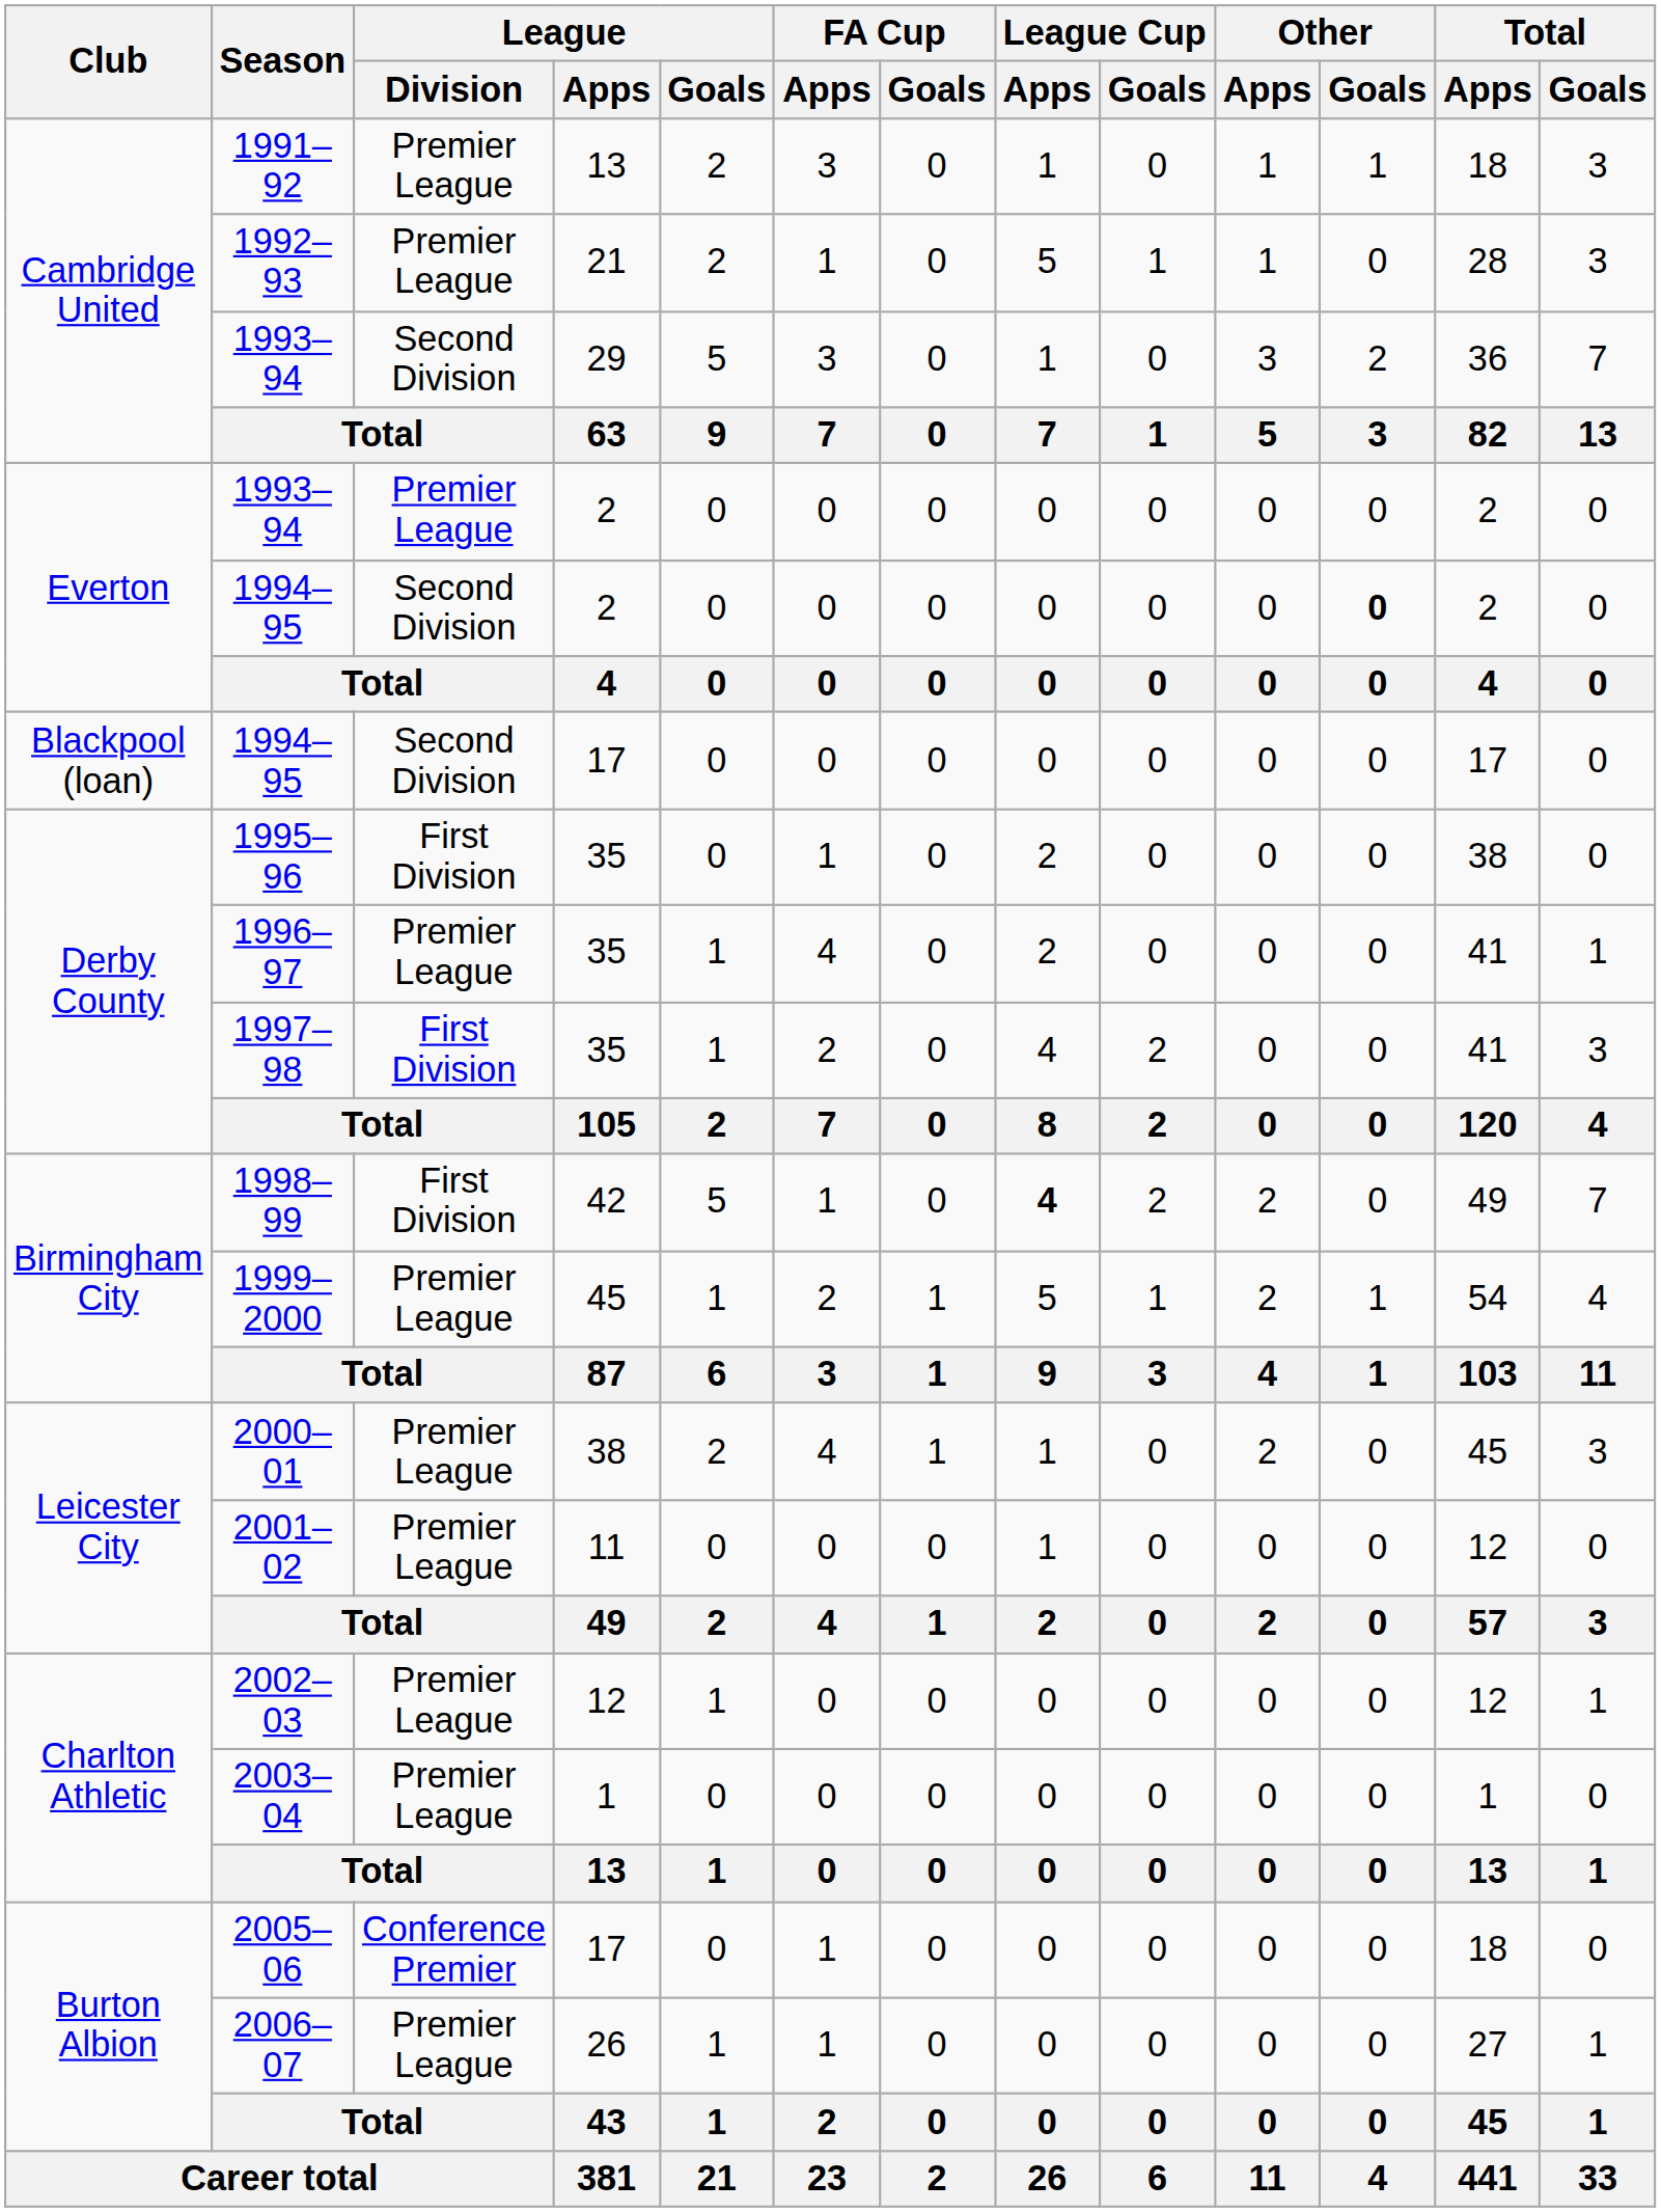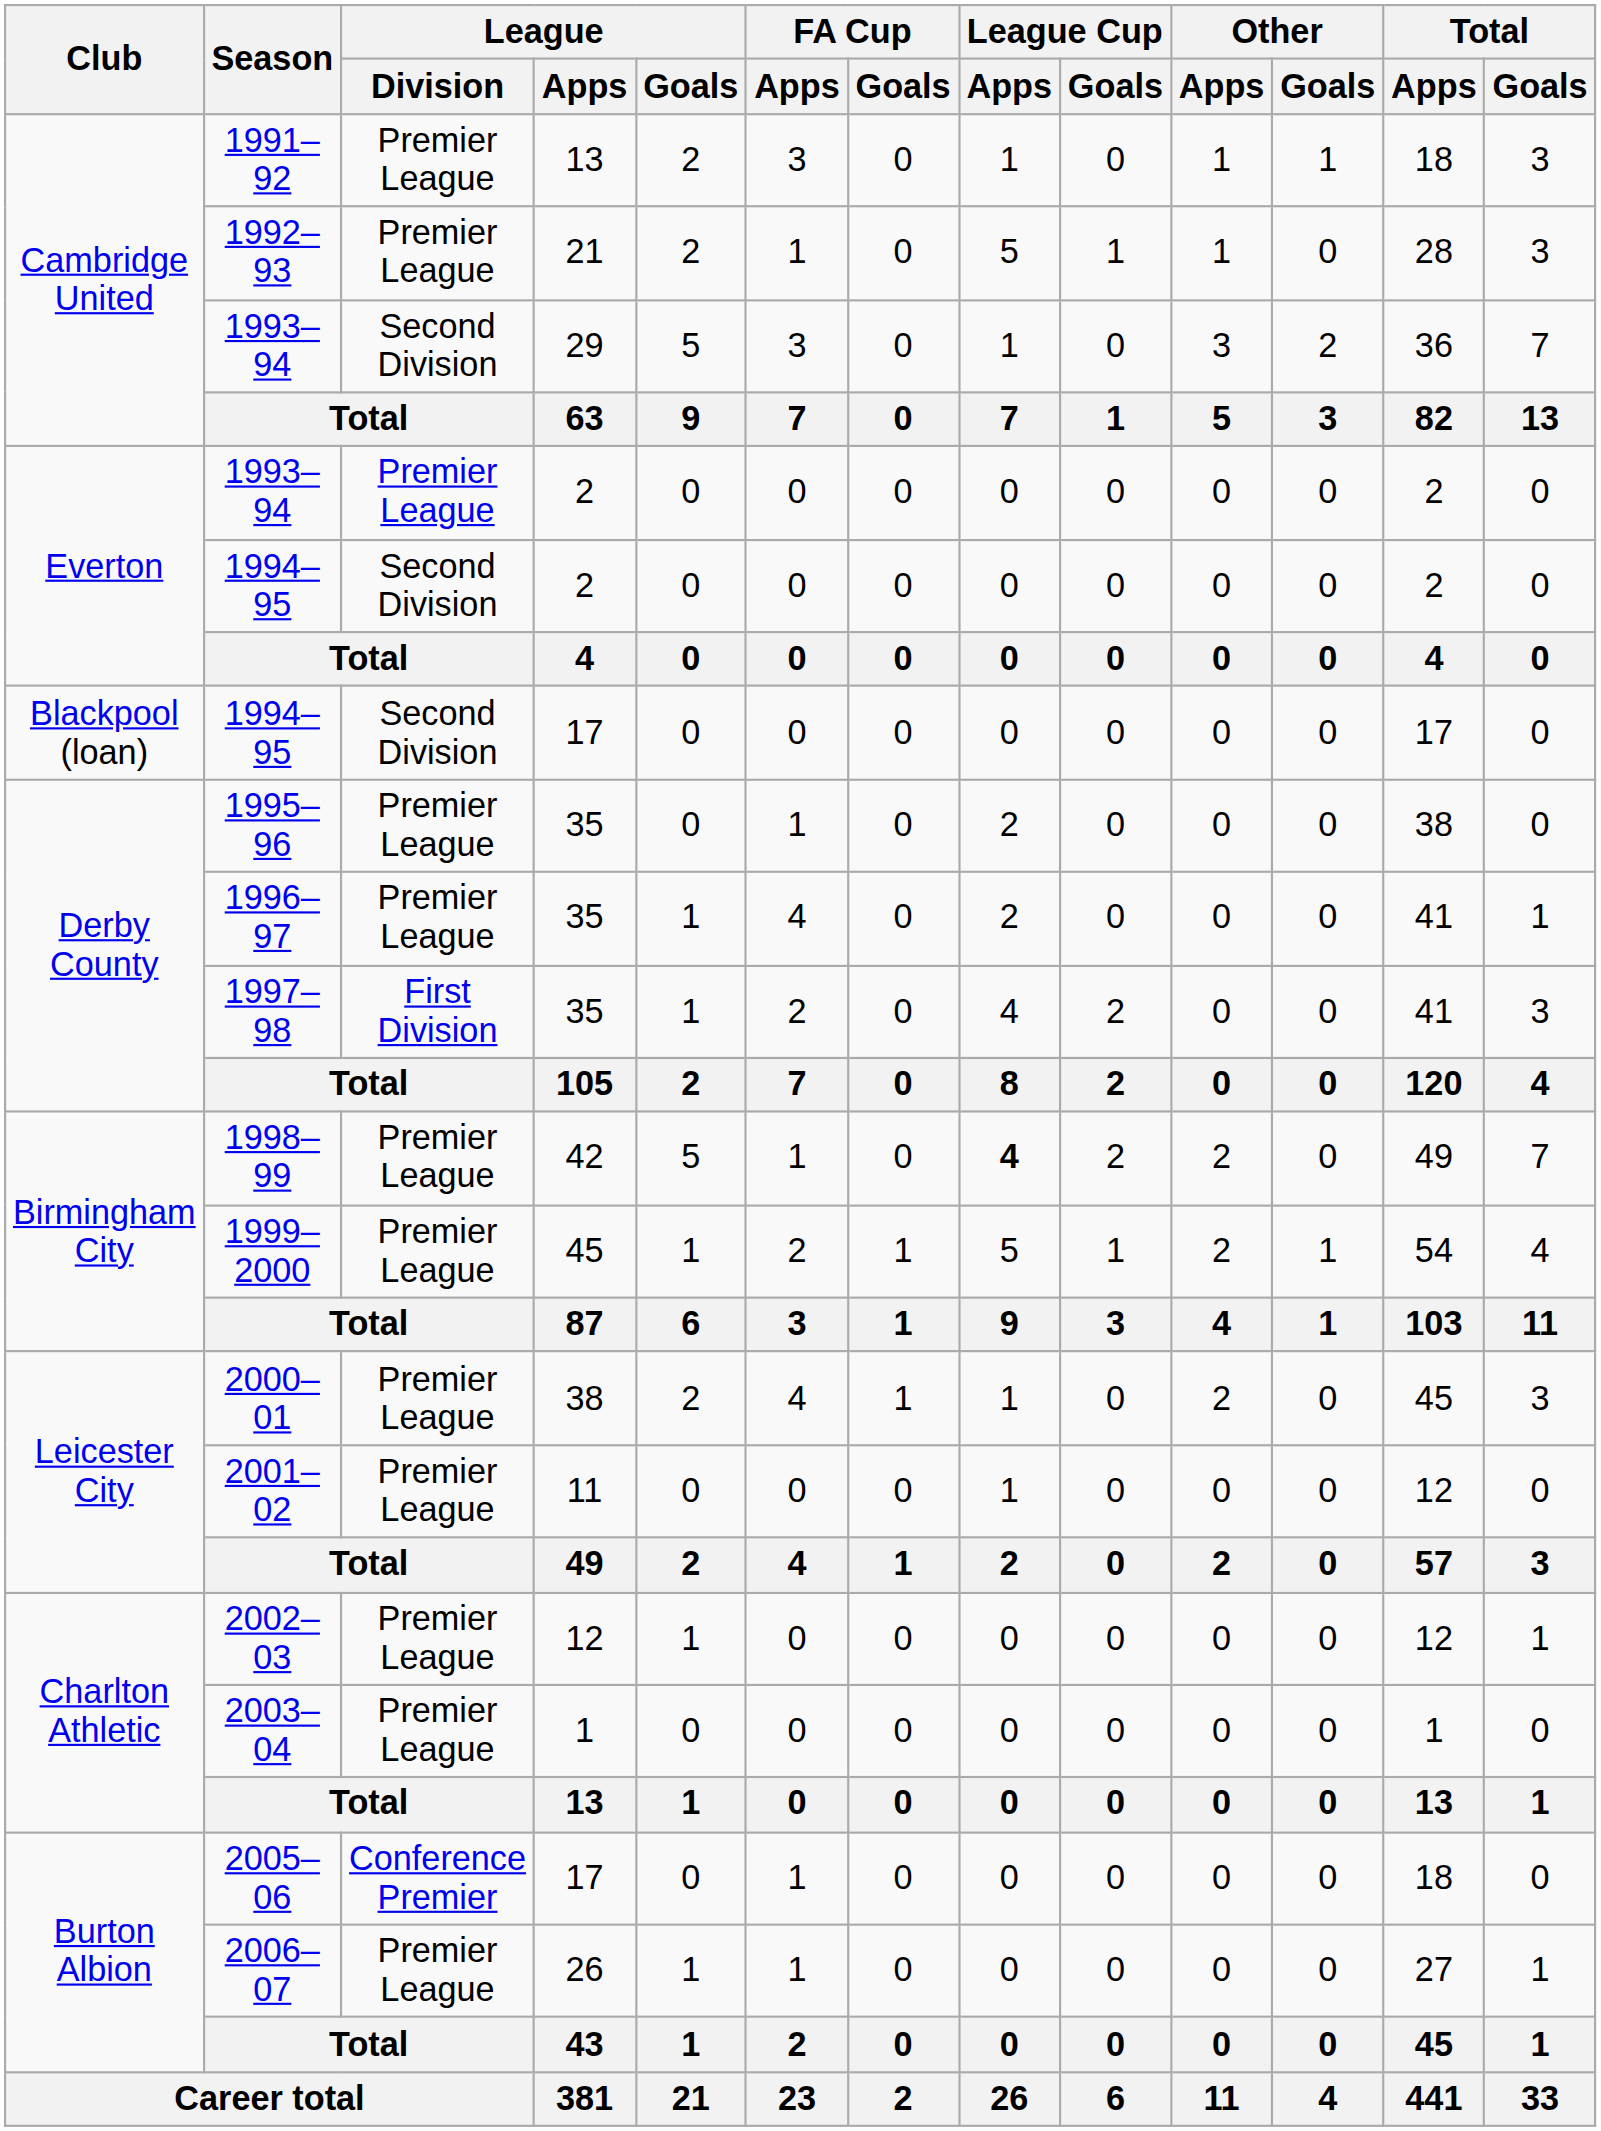1994–95 / 2 | Other / Goals: bold -> normal
1995–96 | League / Division: First Division -> Premier League
1998–99 | League / Division: First Division -> Premier League
